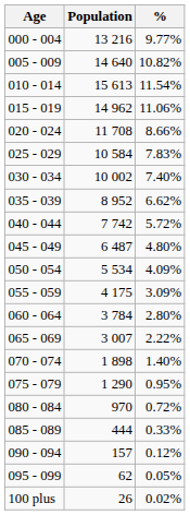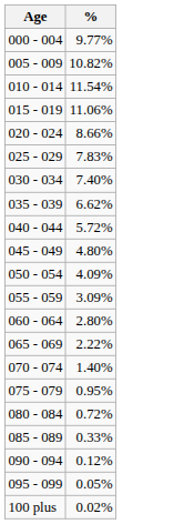- column: Population | 13 216 | 14 640 | 15 613 | 14 962 | 11 708 | 10 584 | 10 002 | 8 952 | 7 742 | 6 487 | 5 534 | 4 175 | 3 784 | 3 007 | 1 898 | 1 290 | 970 | 444 | 157 | 62 | 26
